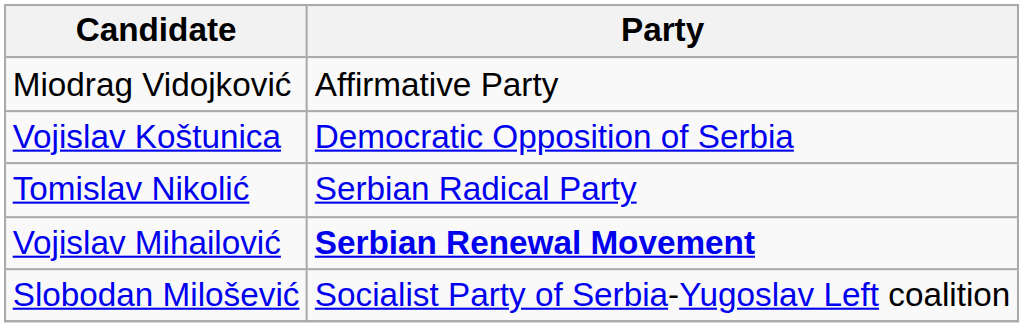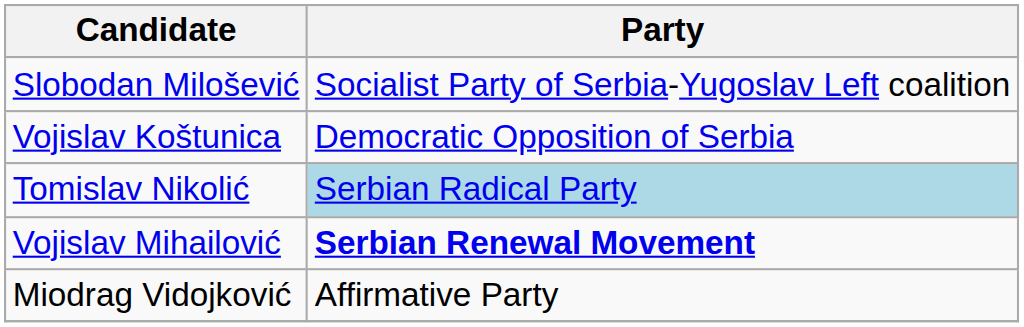rows swapped: Slobodan Milošević <-> Miodrag Vidojković
Tomislav Nikolić | Party: no background -> lightblue background
